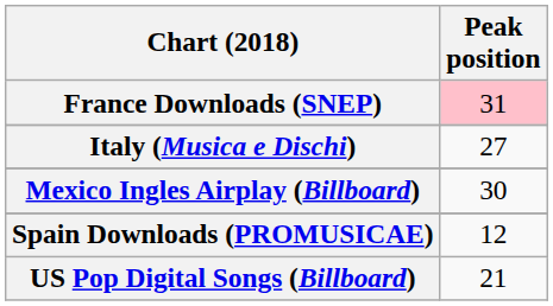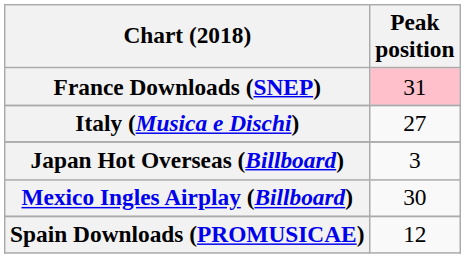+ row: Japan Hot Overseas (Billboard) | 3
- row: US Pop Digital Songs (Billboard) | 21
